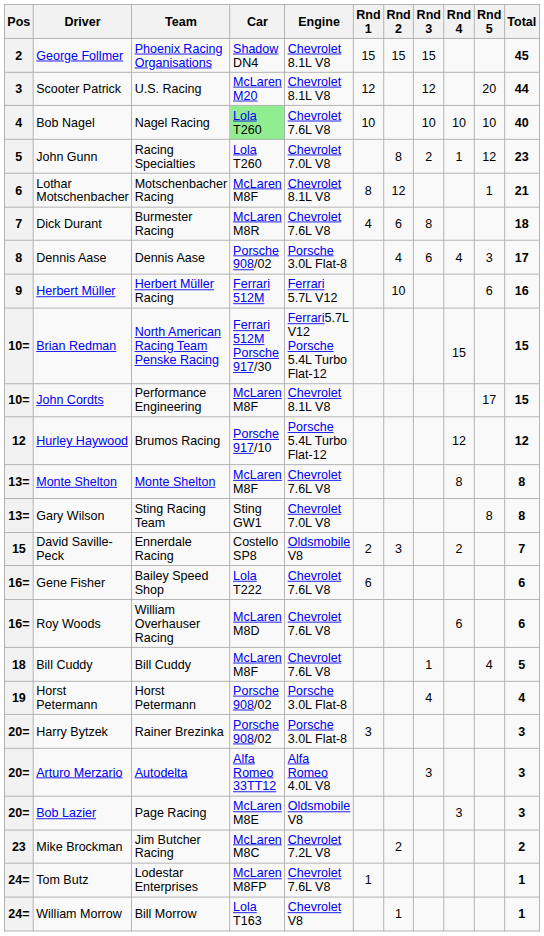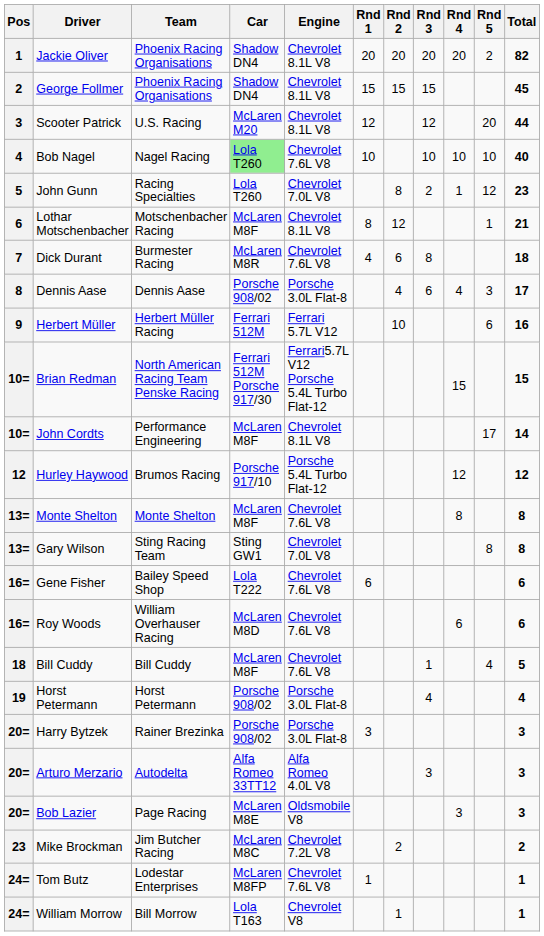+ row: 1 | Jackie Oliver | Phoenix Racing Organisations | Shadow DN4 | Chevrolet 8.1L V8 | 20 | 20 | 20 | 20 | 2 | 82
John Cordts | Total: 15 -> 14
- row: 15 | David Saville-Peck | Ennerdale Racing | Costello SP8 | Oldsmobile V8 | 2 | 3 | 2 | 7
